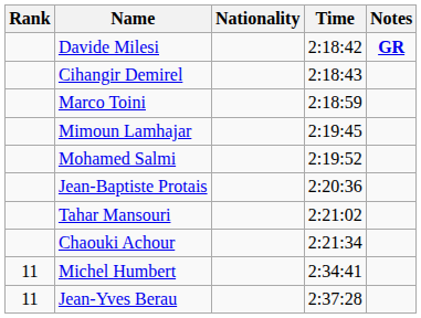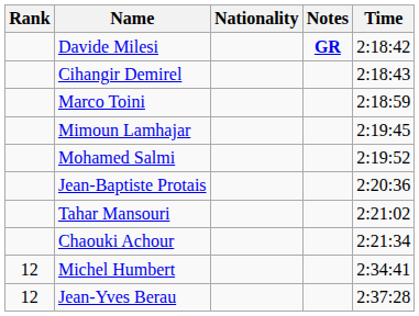columns swapped: Time <-> Notes
Michel Humbert | Rank: 11 -> 12
Jean-Yves Berau | Rank: 11 -> 12
